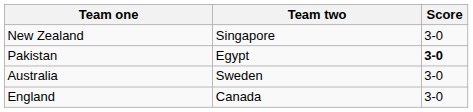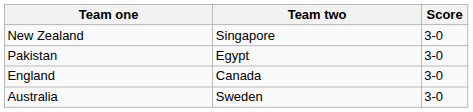Pakistan | Score: bold -> normal
rows swapped: England <-> Australia
